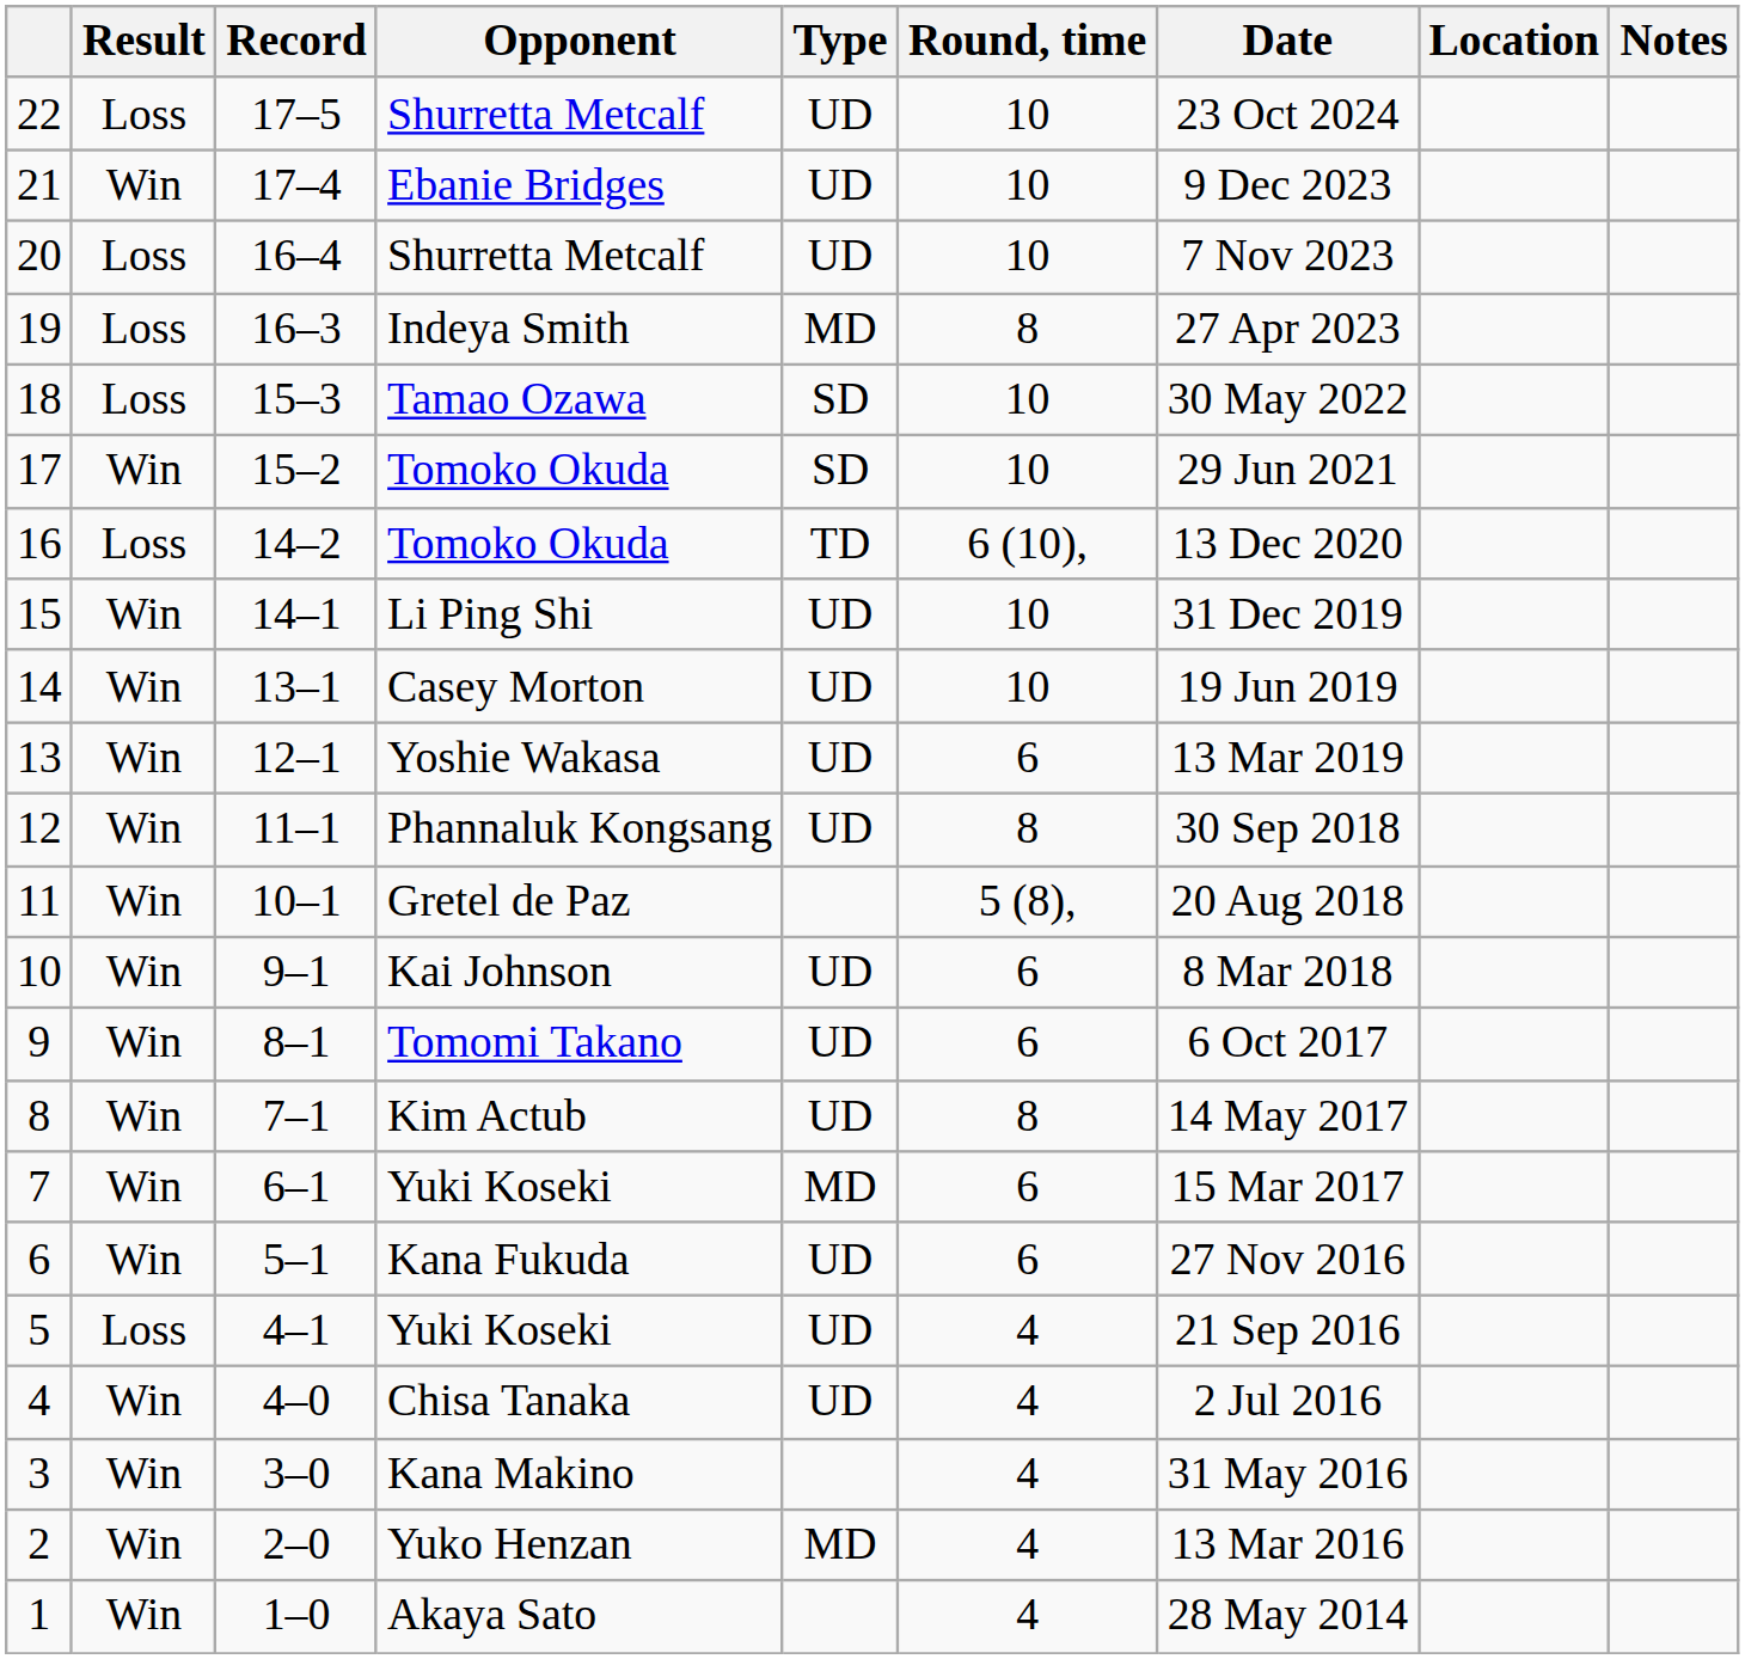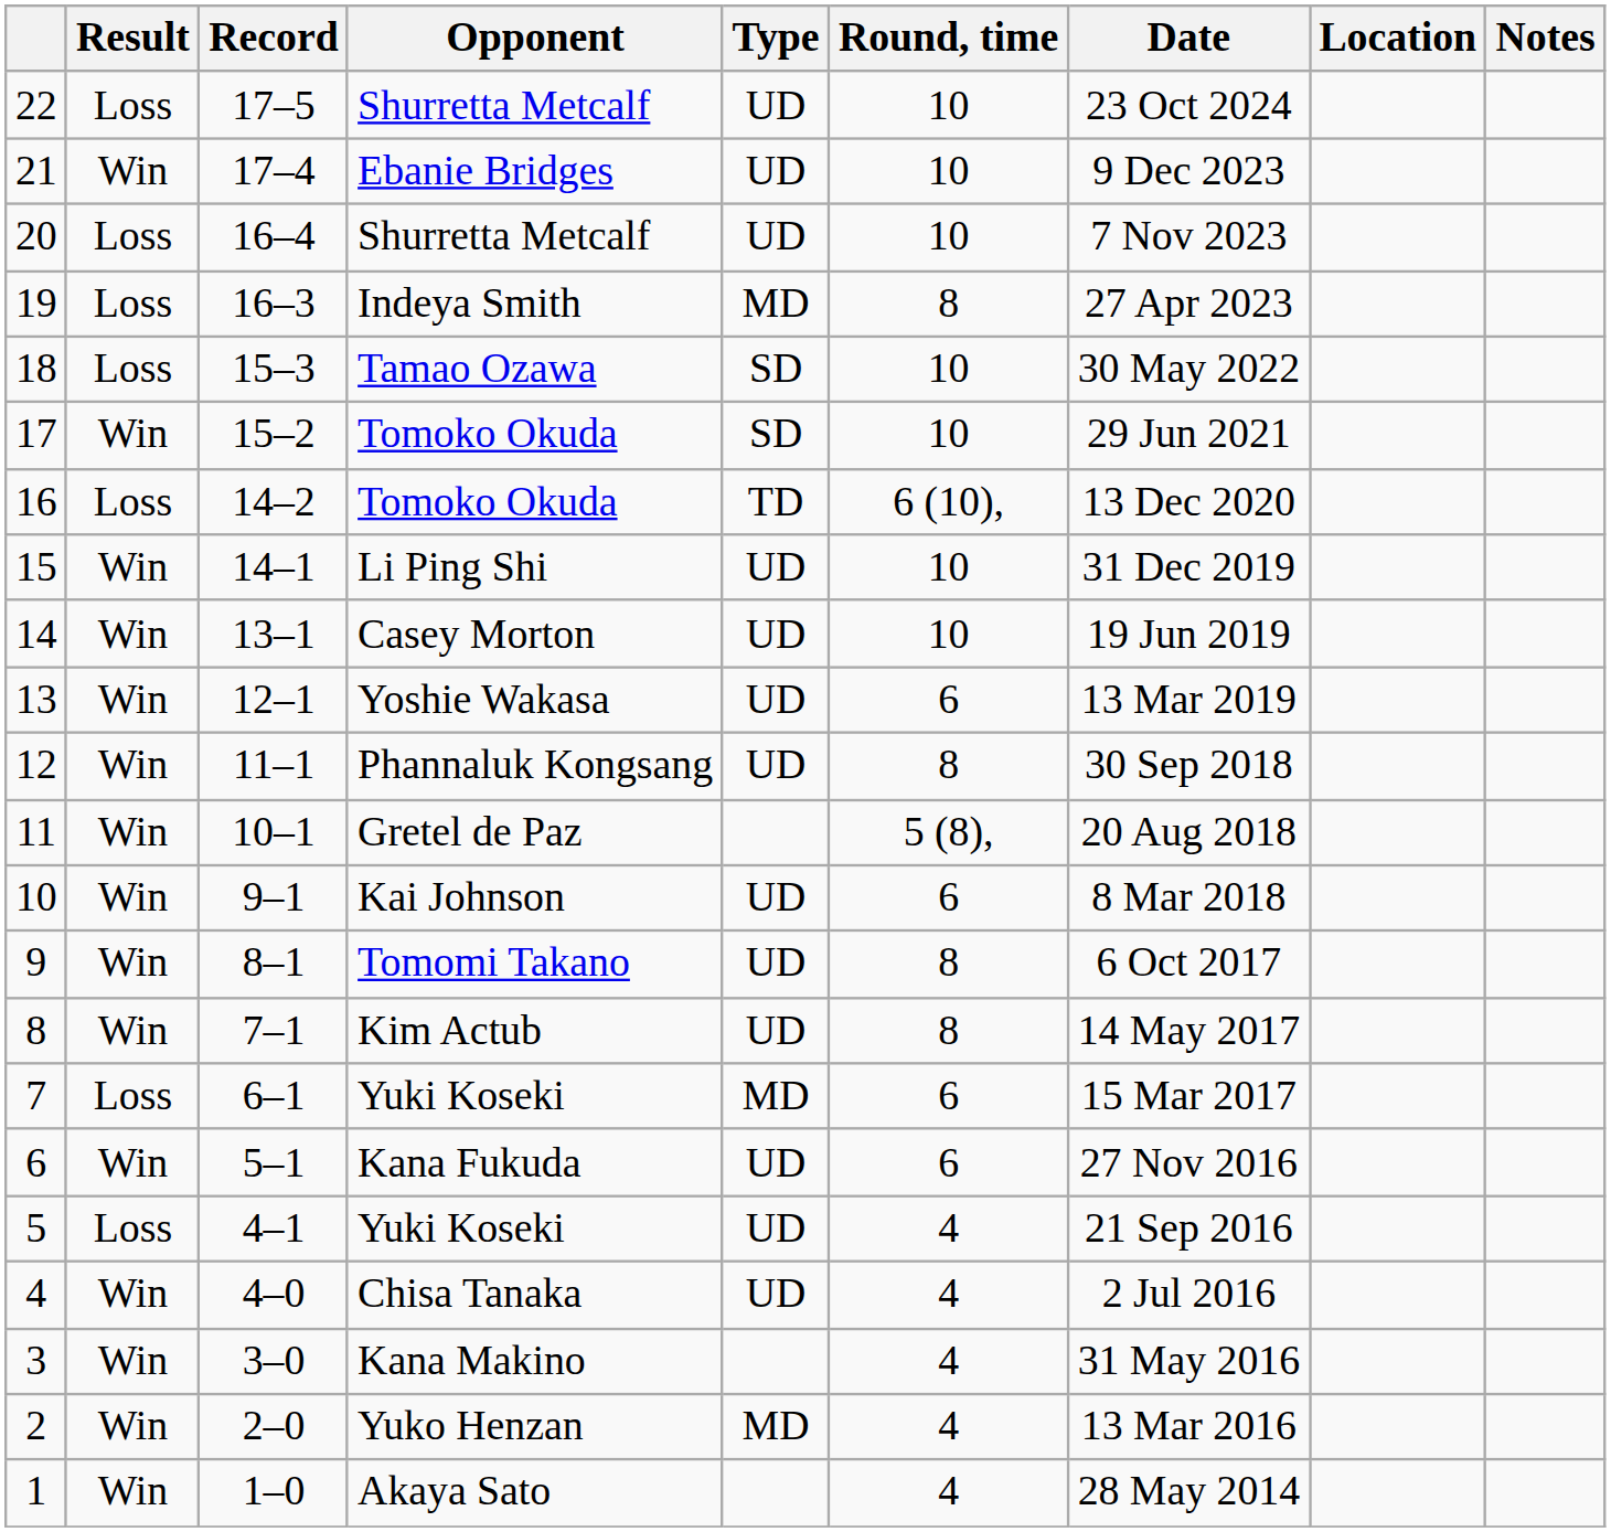9 | Round, time: 6 -> 8
7 | Result: Win -> Loss
